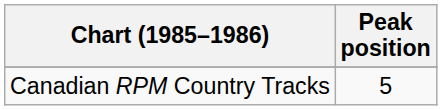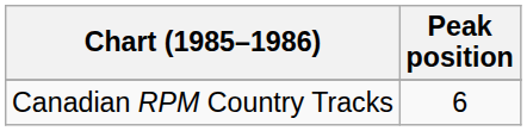Canadian RPM Country Tracks | Peak position: 5 -> 6
